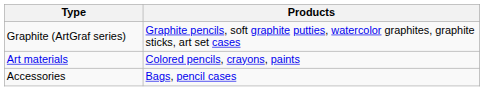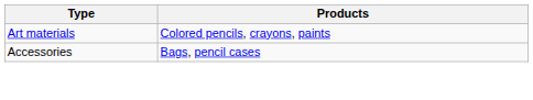- row: Graphite (ArtGraf series) | Graphite pencils, soft graphite putties, watercolor graphites, graphite sticks, art set cases
